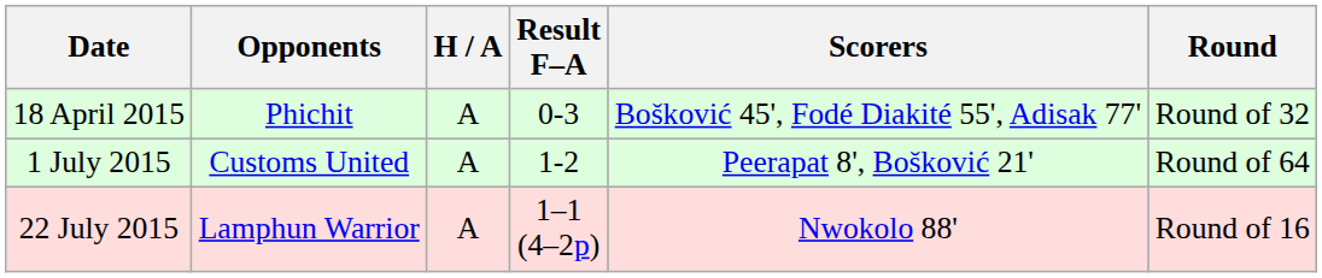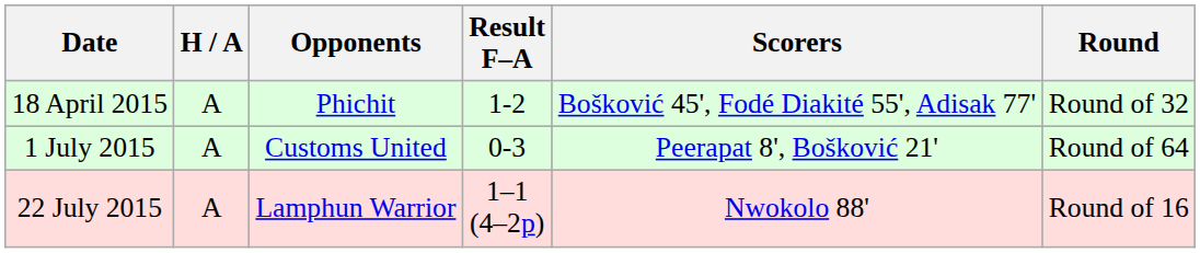columns swapped: Opponents <-> H / A
18 April 2015 | Result F–A: 0-3 -> 1-2
1 July 2015 | Result F–A: 1-2 -> 0-3
